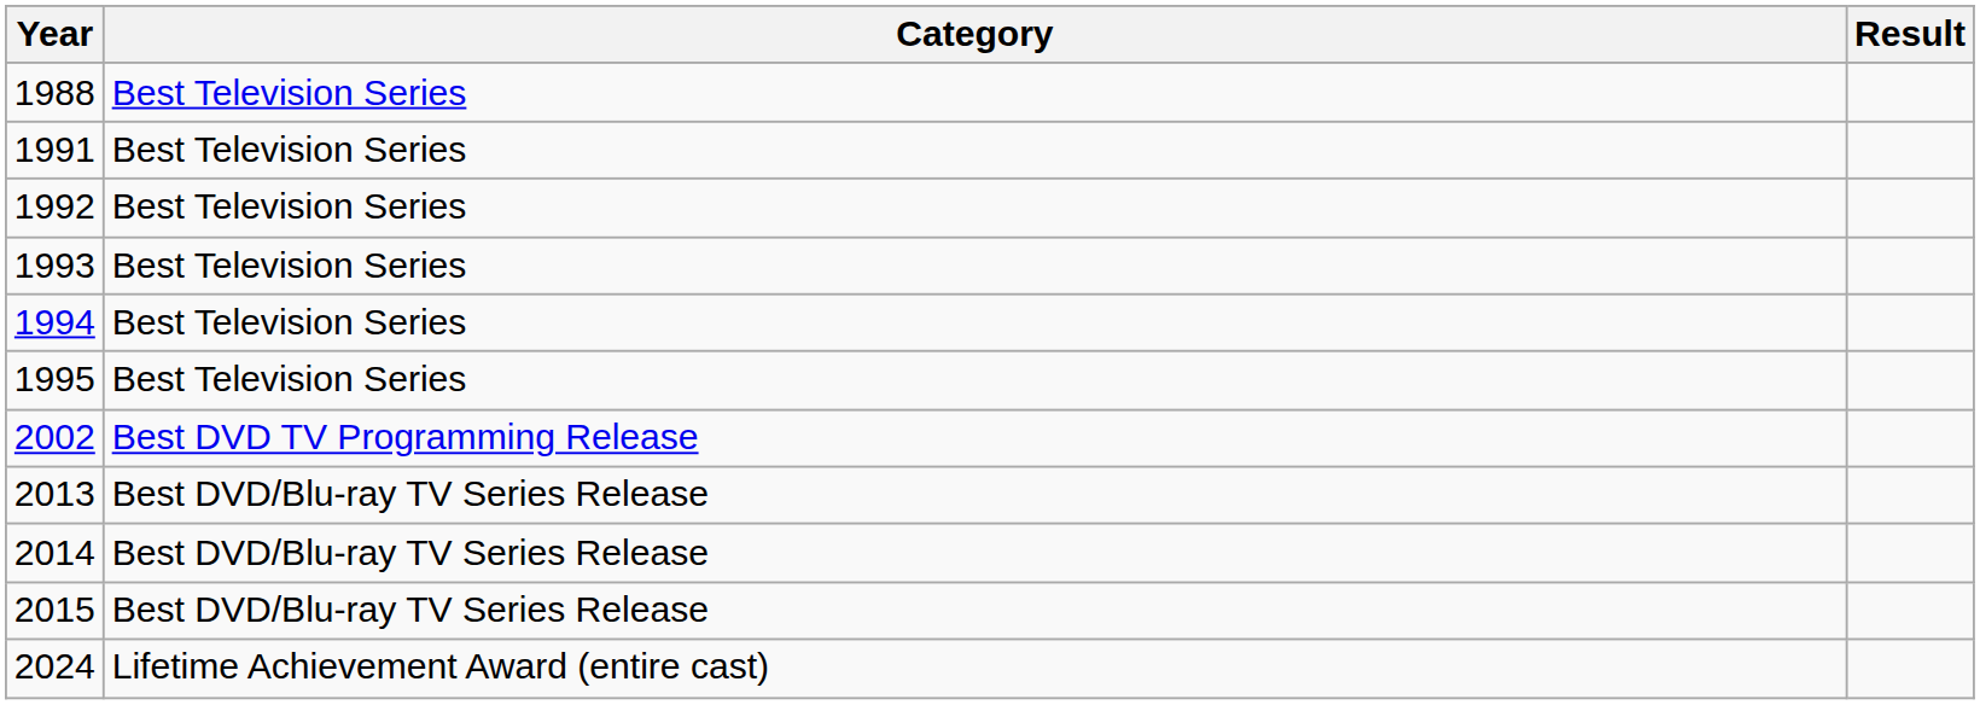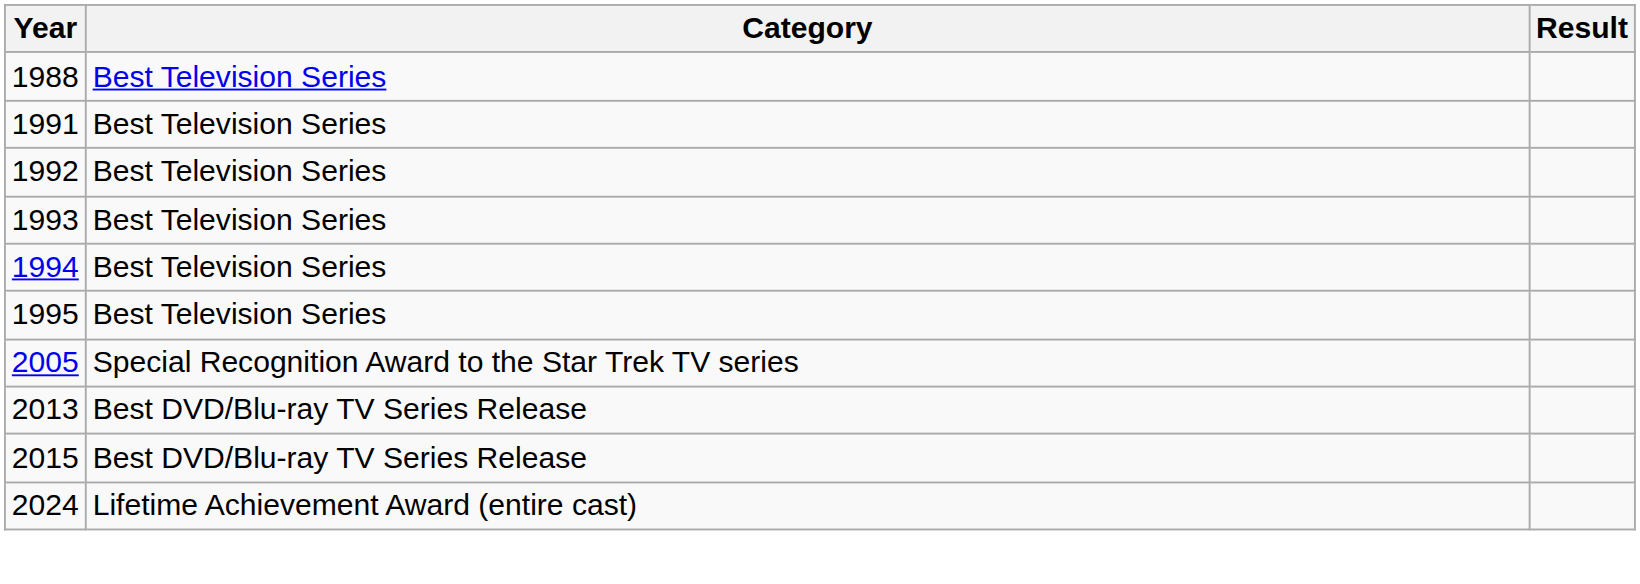- row: 2002 | Best DVD TV Programming Release
+ row: 2005 | Special Recognition Award to the Star Trek TV series
- row: 2014 | Best DVD/Blu-ray TV Series Release
